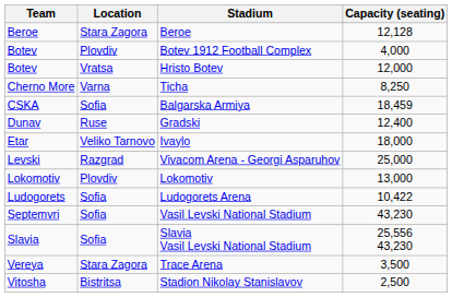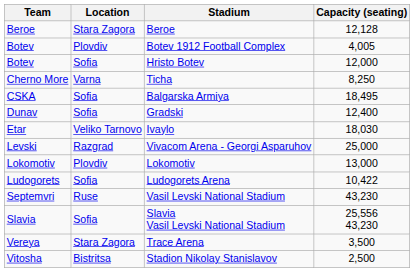Botev 1912 Football Complex | Capacity (seating): 4,000 -> 4,005
Hristo Botev | Location: Vratsa -> Sofia
Balgarska Armiya | Capacity (seating): 18,459 -> 18,495
Gradski | Location: Ruse -> Sofia
Ivaylo | Capacity (seating): 18,000 -> 18,030
Vasil Levski National Stadium | Location: Sofia -> Ruse
